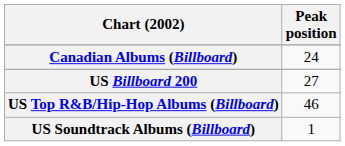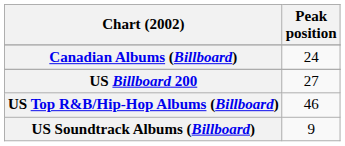US Soundtrack Albums (Billboard) | Peak position: 1 -> 9
